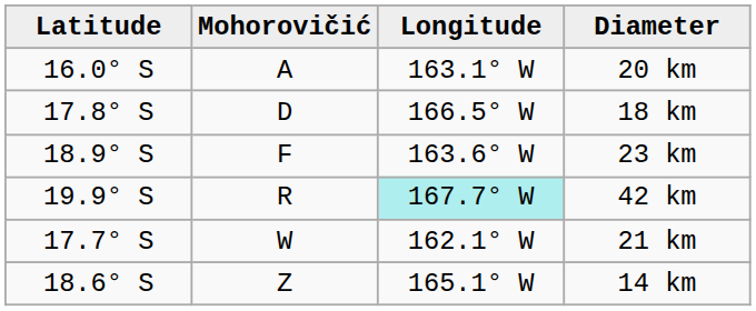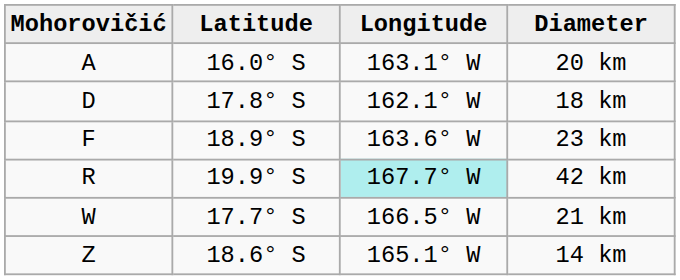columns swapped: Mohorovičić <-> Latitude
18 km | Longitude: 166.5° W -> 162.1° W
21 km | Longitude: 162.1° W -> 166.5° W
